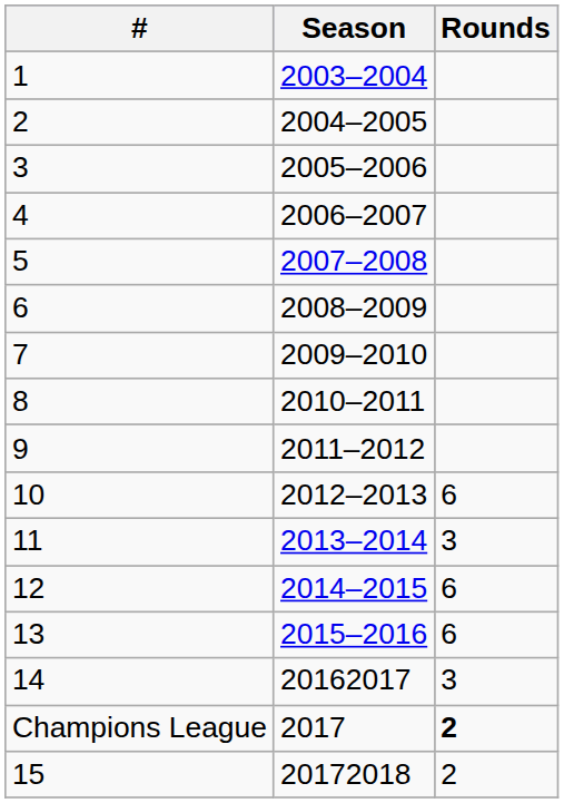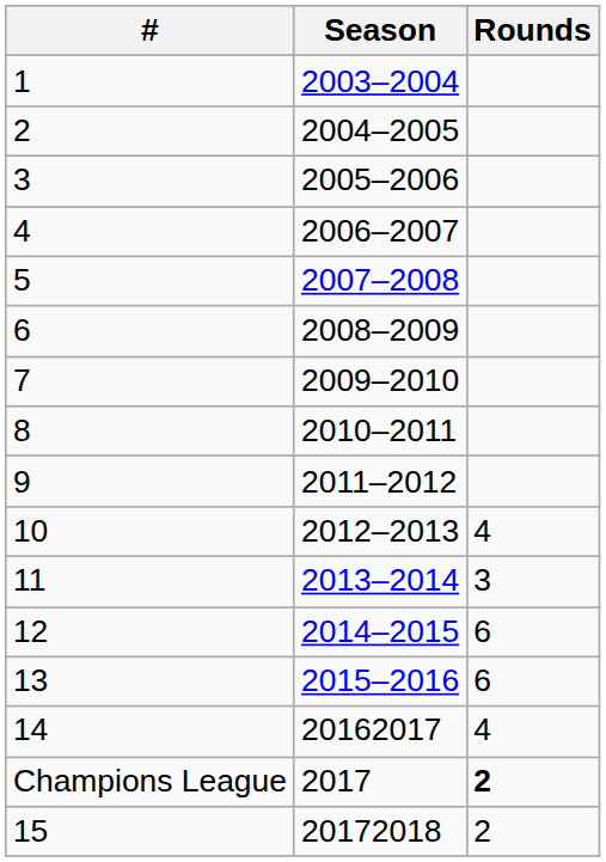10 | Rounds: 6 -> 4
14 | Rounds: 3 -> 4
